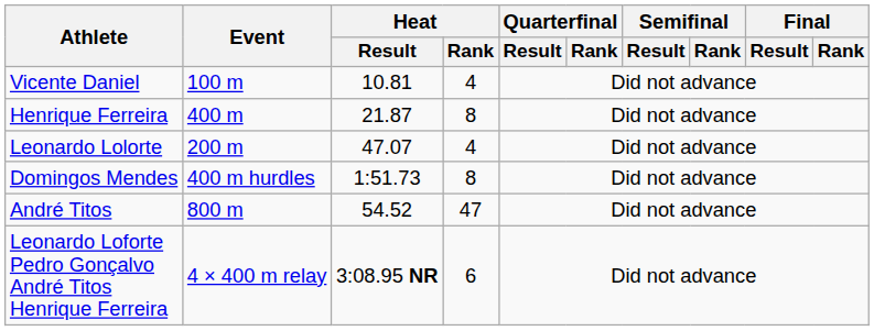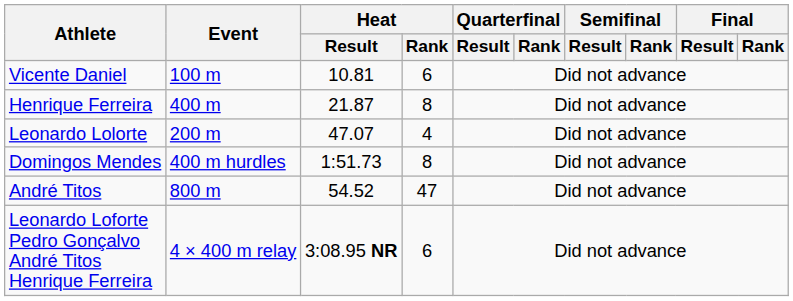Vicente Daniel | Heat / Rank: 4 -> 6
